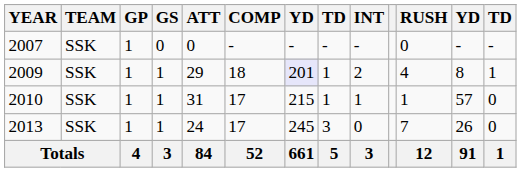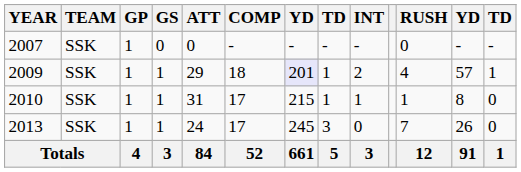2009 | column 12: 8 -> 57
2010 | column 12: 57 -> 8
